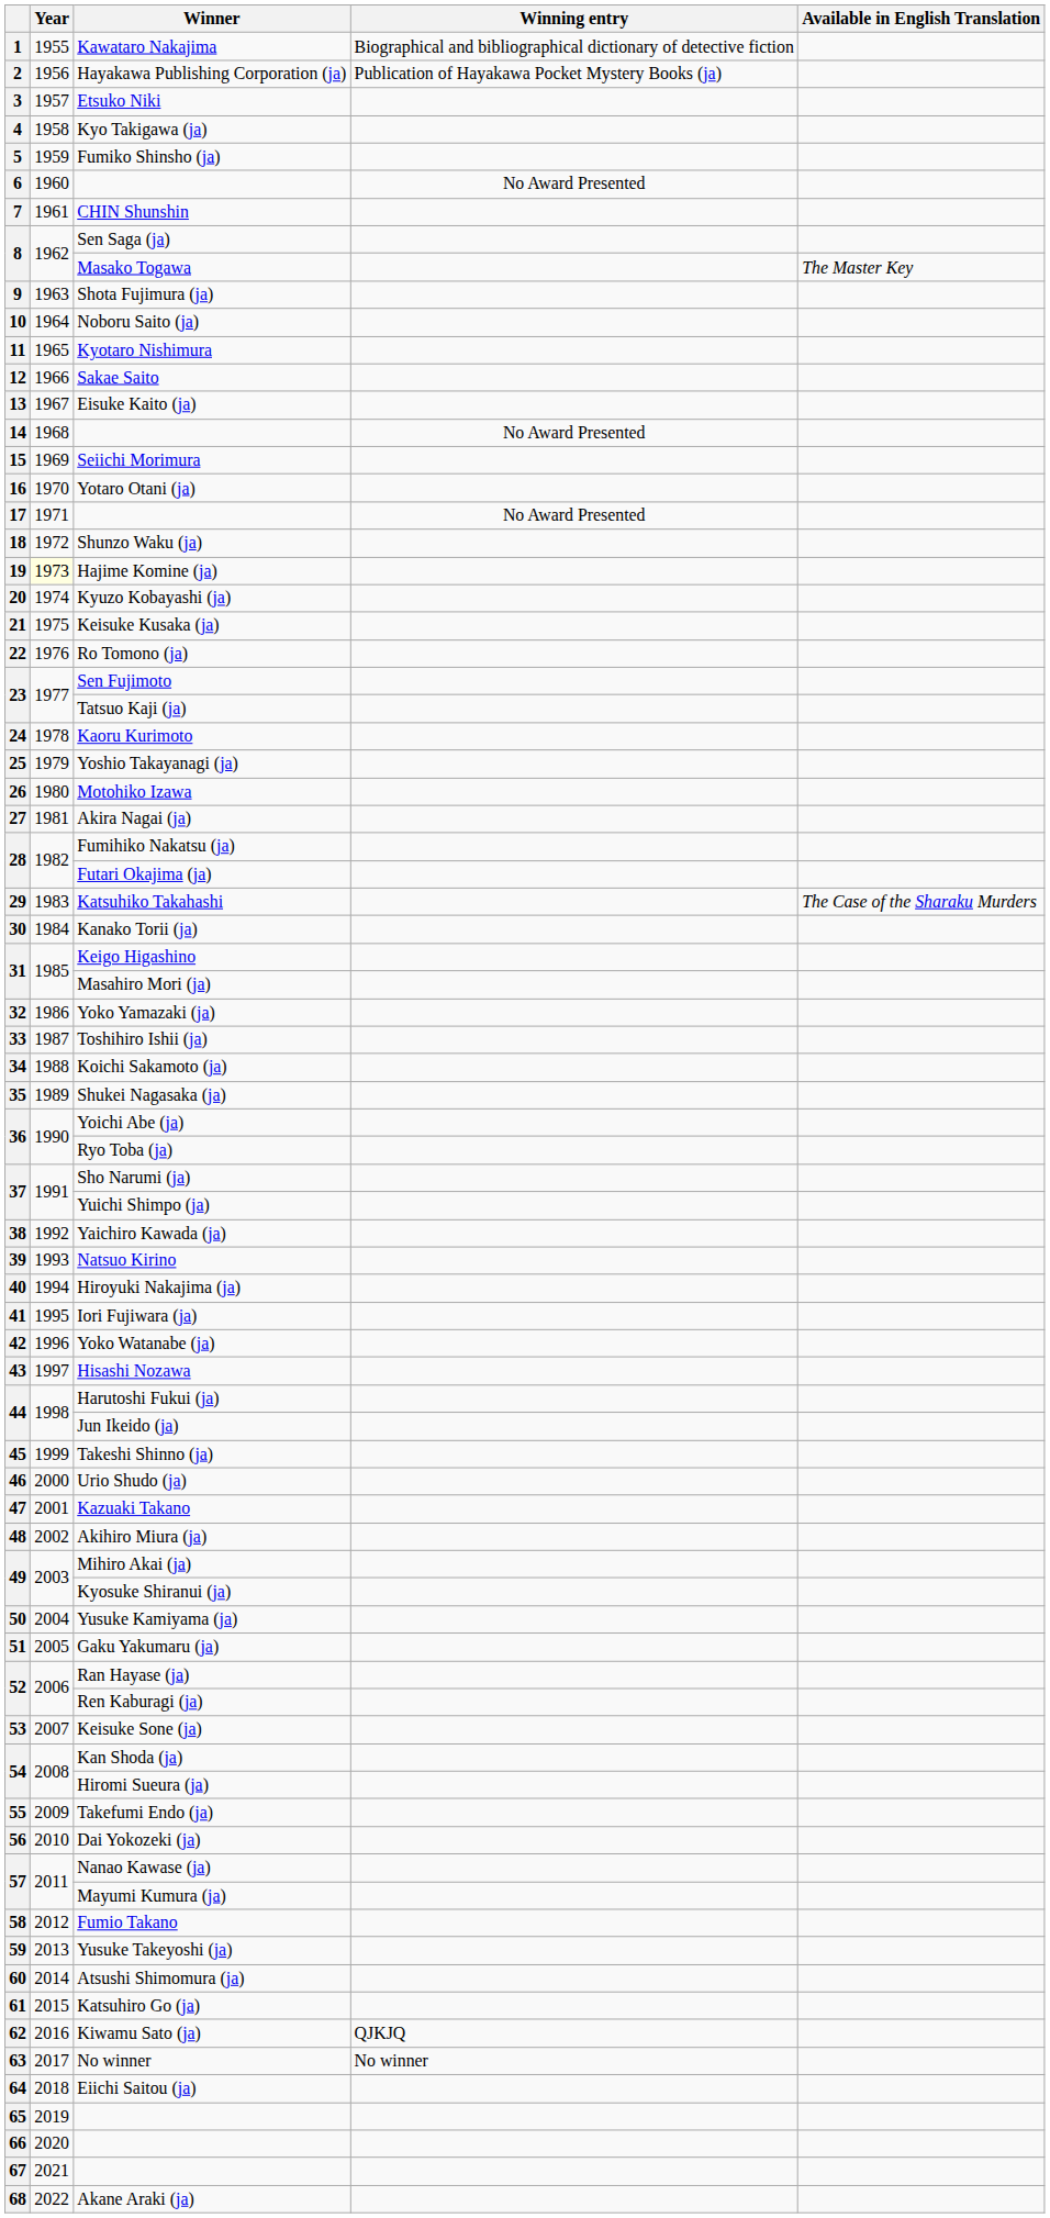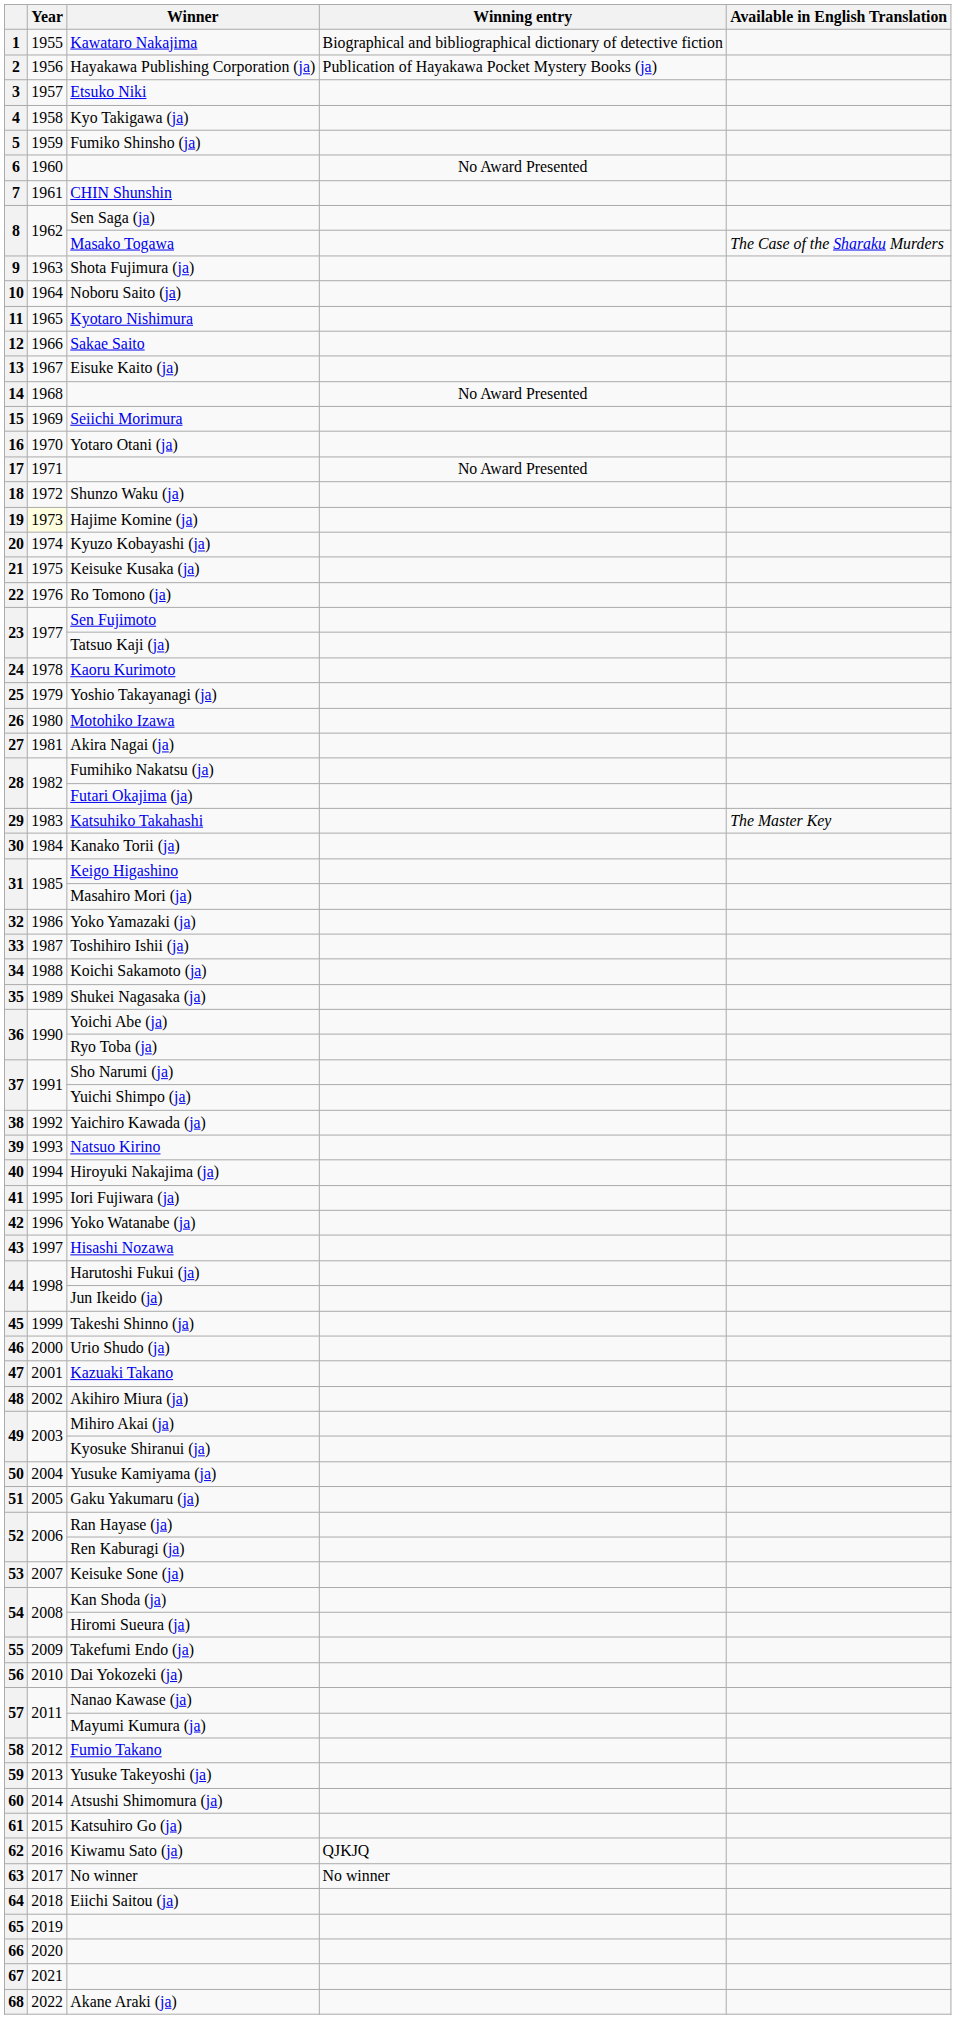Masako Togawa | Available in English Translation: The Master Key -> The Case of the Sharaku Murders
Katsuhiko Takahashi | Available in English Translation: The Case of the Sharaku Murders -> The Master Key
